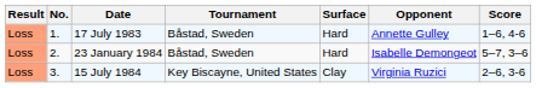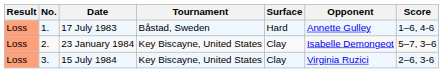23 January 1984 | Tournament: Båstad, Sweden -> Key Biscayne, United States
23 January 1984 | Surface: Hard -> Clay
